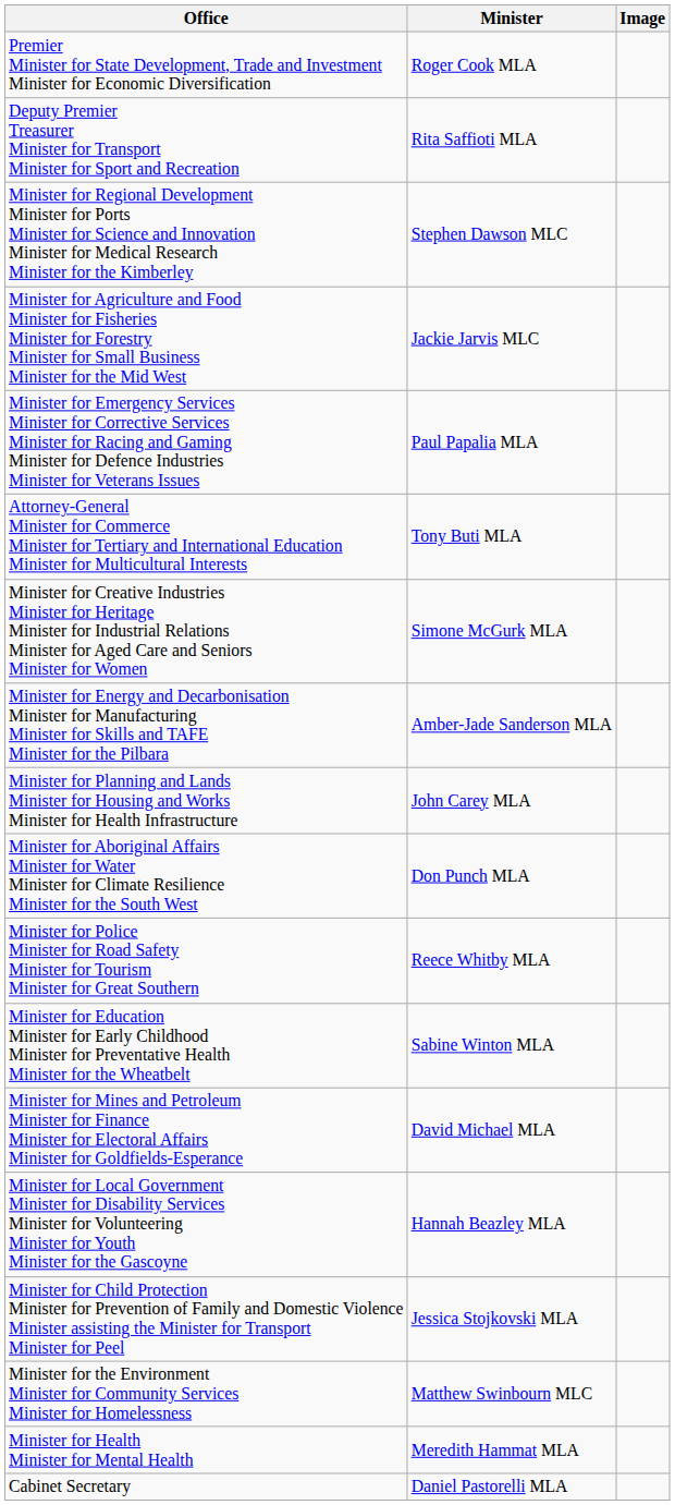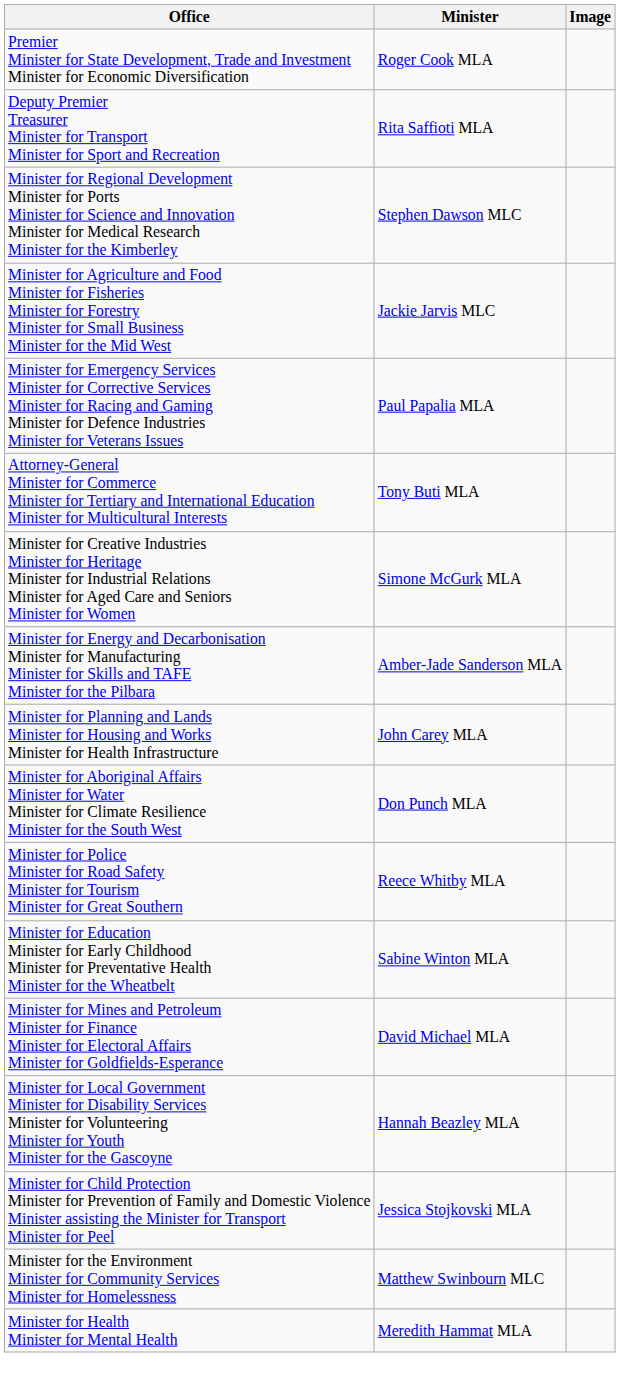- row: Cabinet Secretary | Daniel Pastorelli MLA
